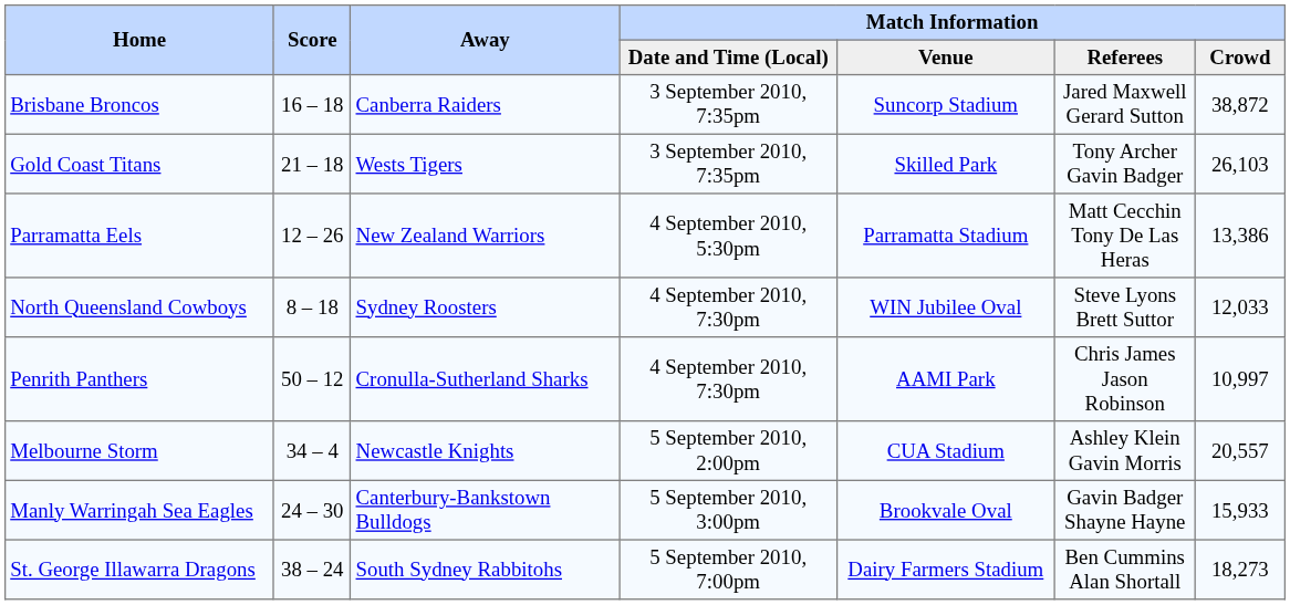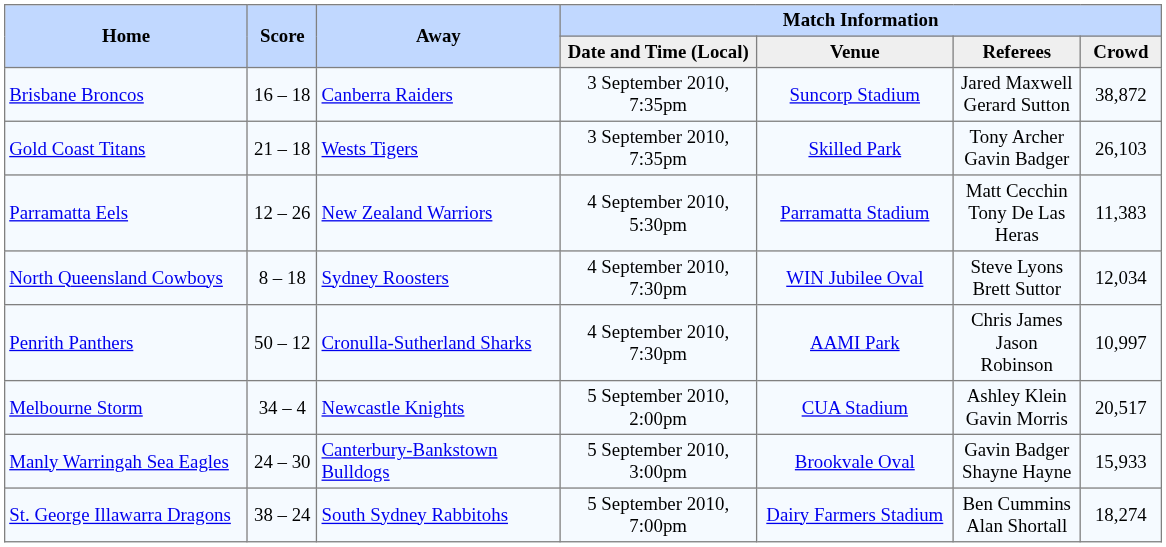Parramatta Eels | Match Information / Crowd: 13,386 -> 11,383
North Queensland Cowboys | Match Information / Crowd: 12,033 -> 12,034
Melbourne Storm | Match Information / Crowd: 20,557 -> 20,517
St. George Illawarra Dragons | Match Information / Crowd: 18,273 -> 18,274
